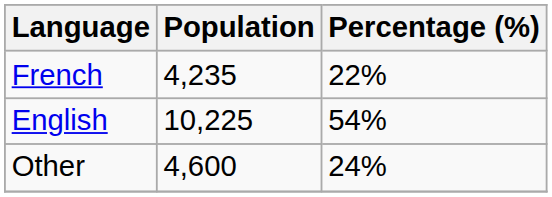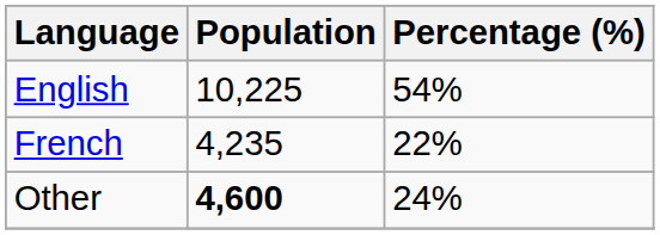rows swapped: English <-> French
Other | Population: normal -> bold
